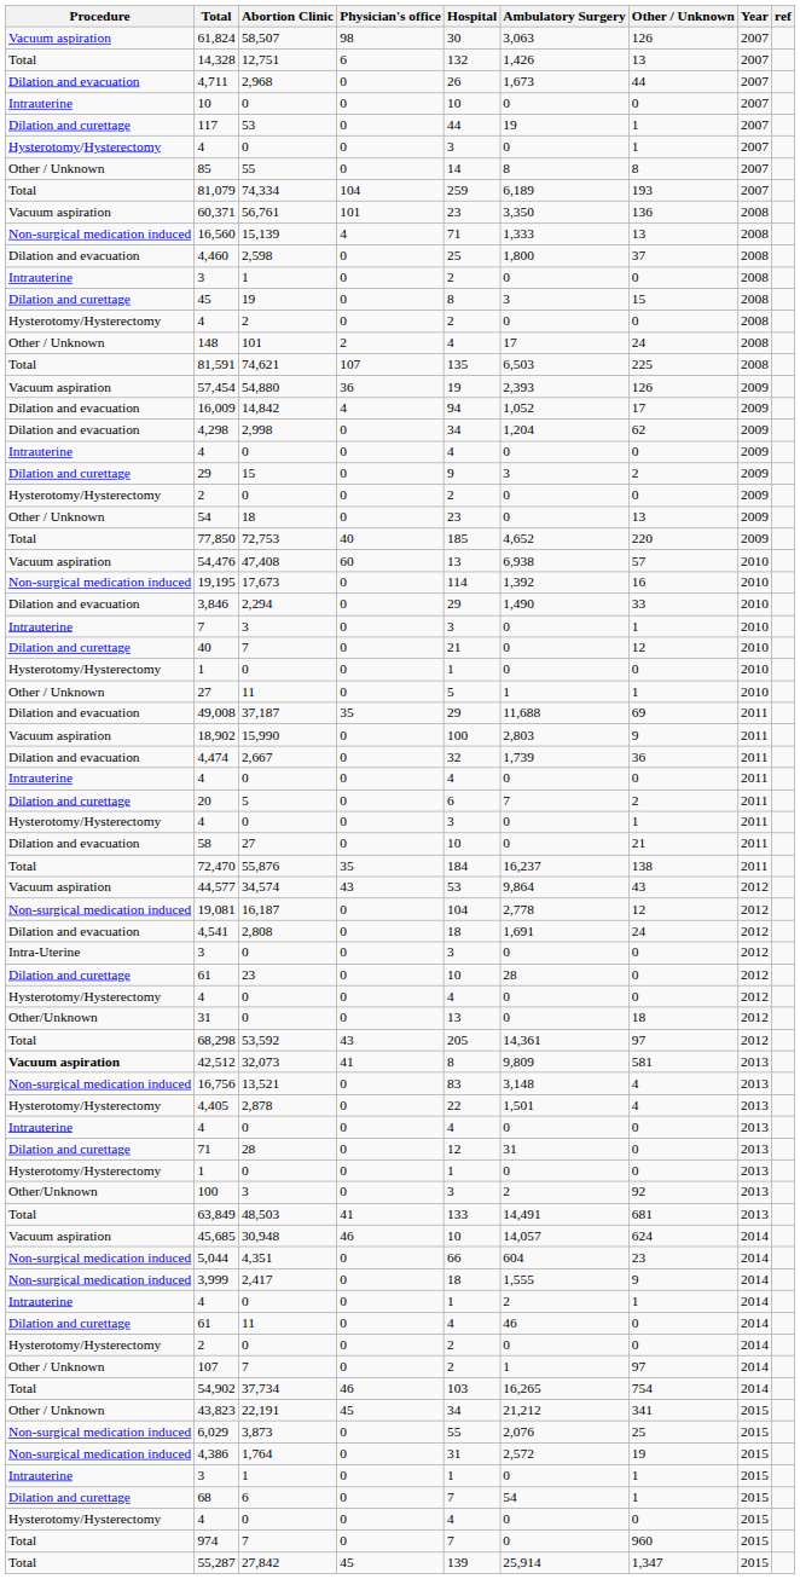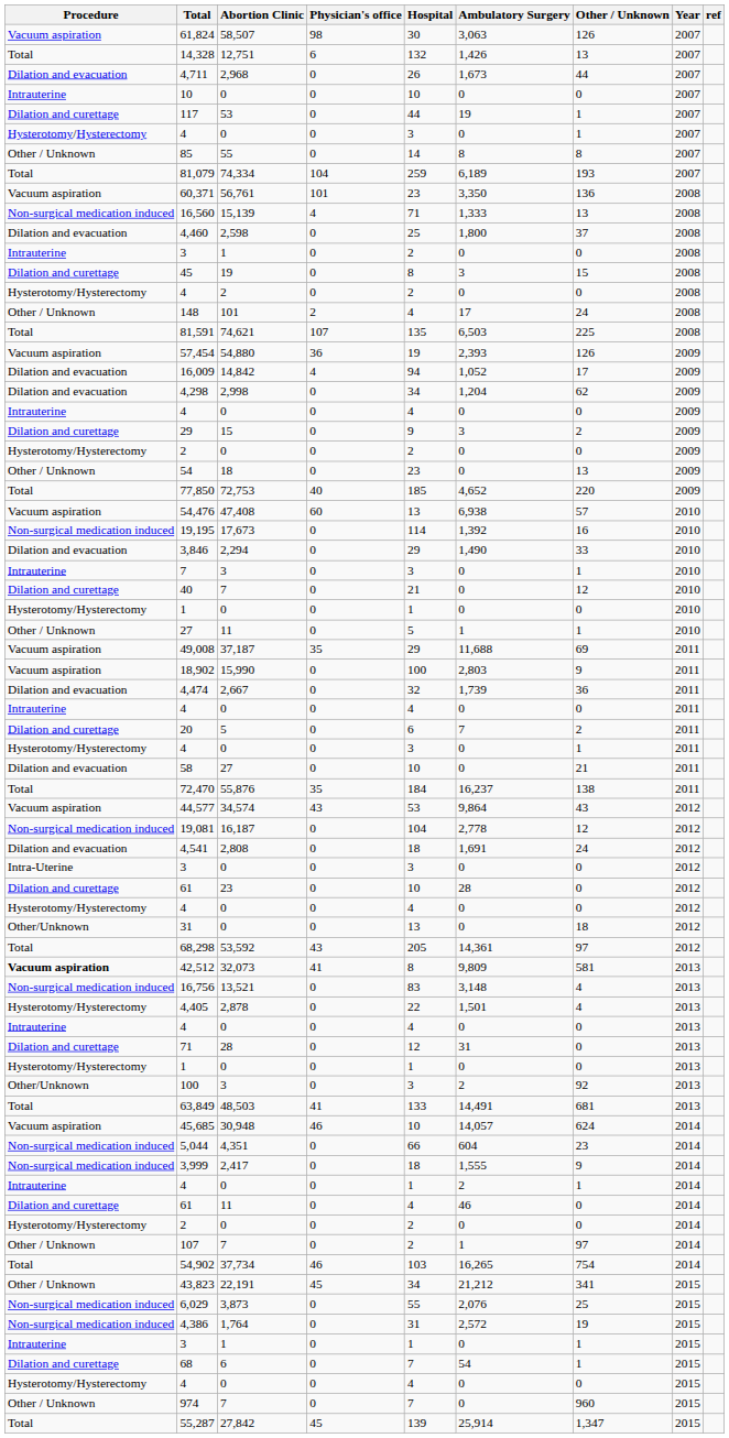49,008 | Procedure: Dilation and evacuation -> Vacuum aspiration
974 | Procedure: Total -> Other / Unknown
